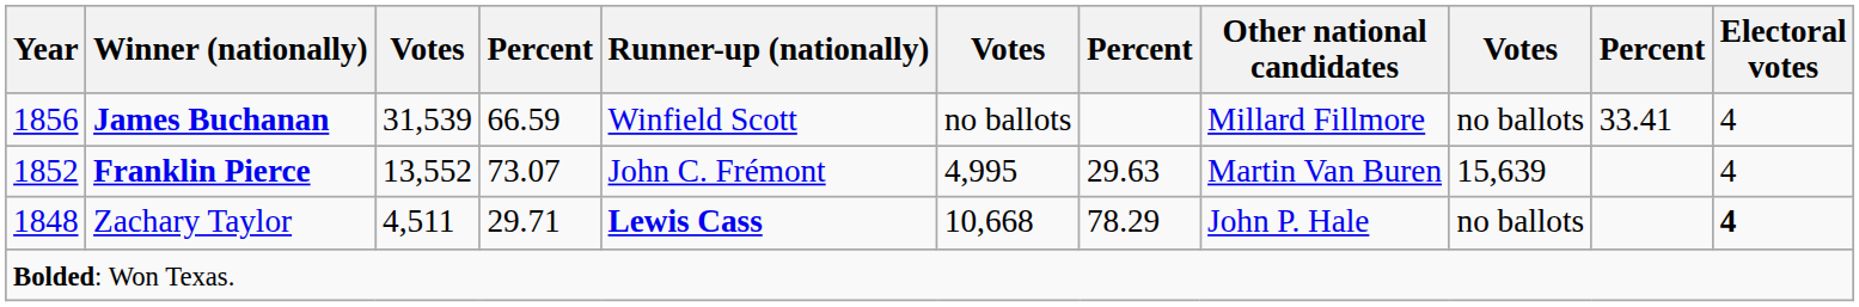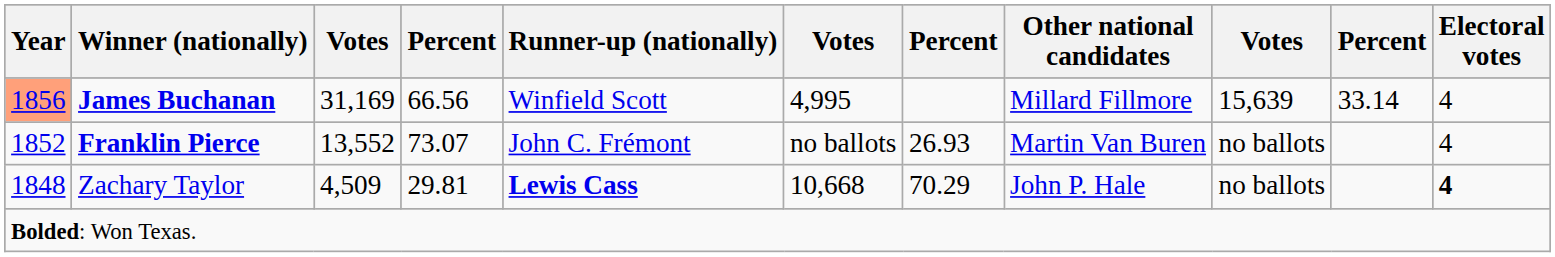James Buchanan | Year: no background -> lightsalmon background
James Buchanan | column 3: 31,539 -> 31,169
James Buchanan | column 4: 66.59 -> 66.56
James Buchanan | column 6: no ballots -> 4,995
James Buchanan | column 9: no ballots -> 15,639
James Buchanan | column 10: 33.41 -> 33.14
Franklin Pierce | column 6: 4,995 -> no ballots
Franklin Pierce | column 7: 29.63 -> 26.93
Franklin Pierce | column 9: 15,639 -> no ballots
Zachary Taylor | column 3: 4,511 -> 4,509
Zachary Taylor | column 4: 29.71 -> 29.81
Zachary Taylor | column 7: 78.29 -> 70.29
